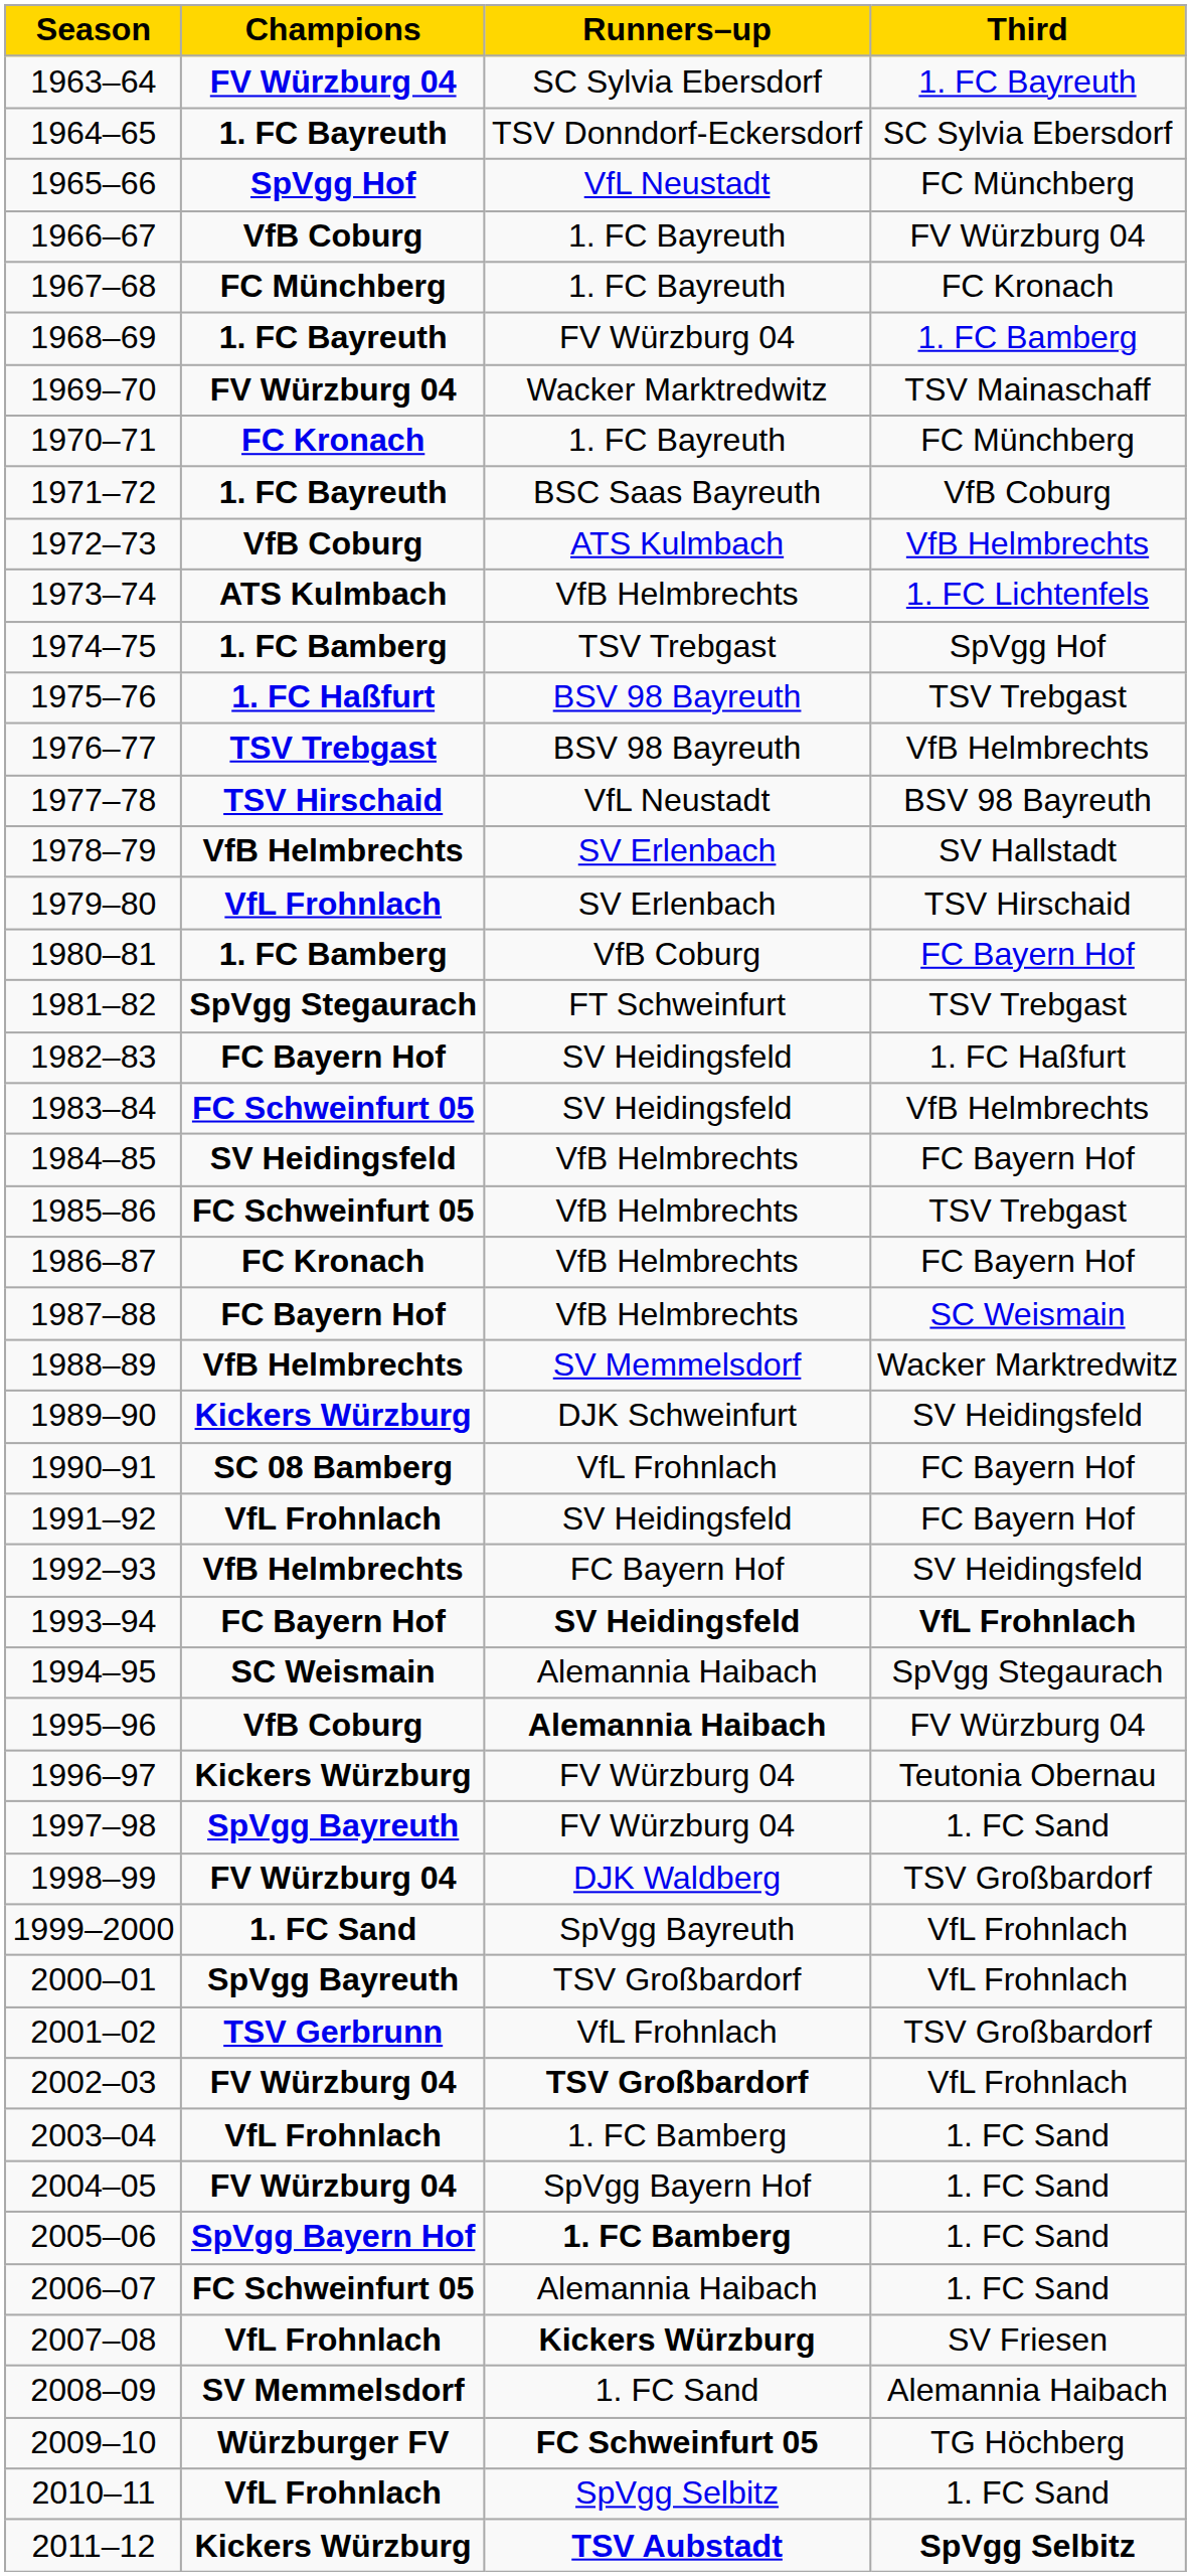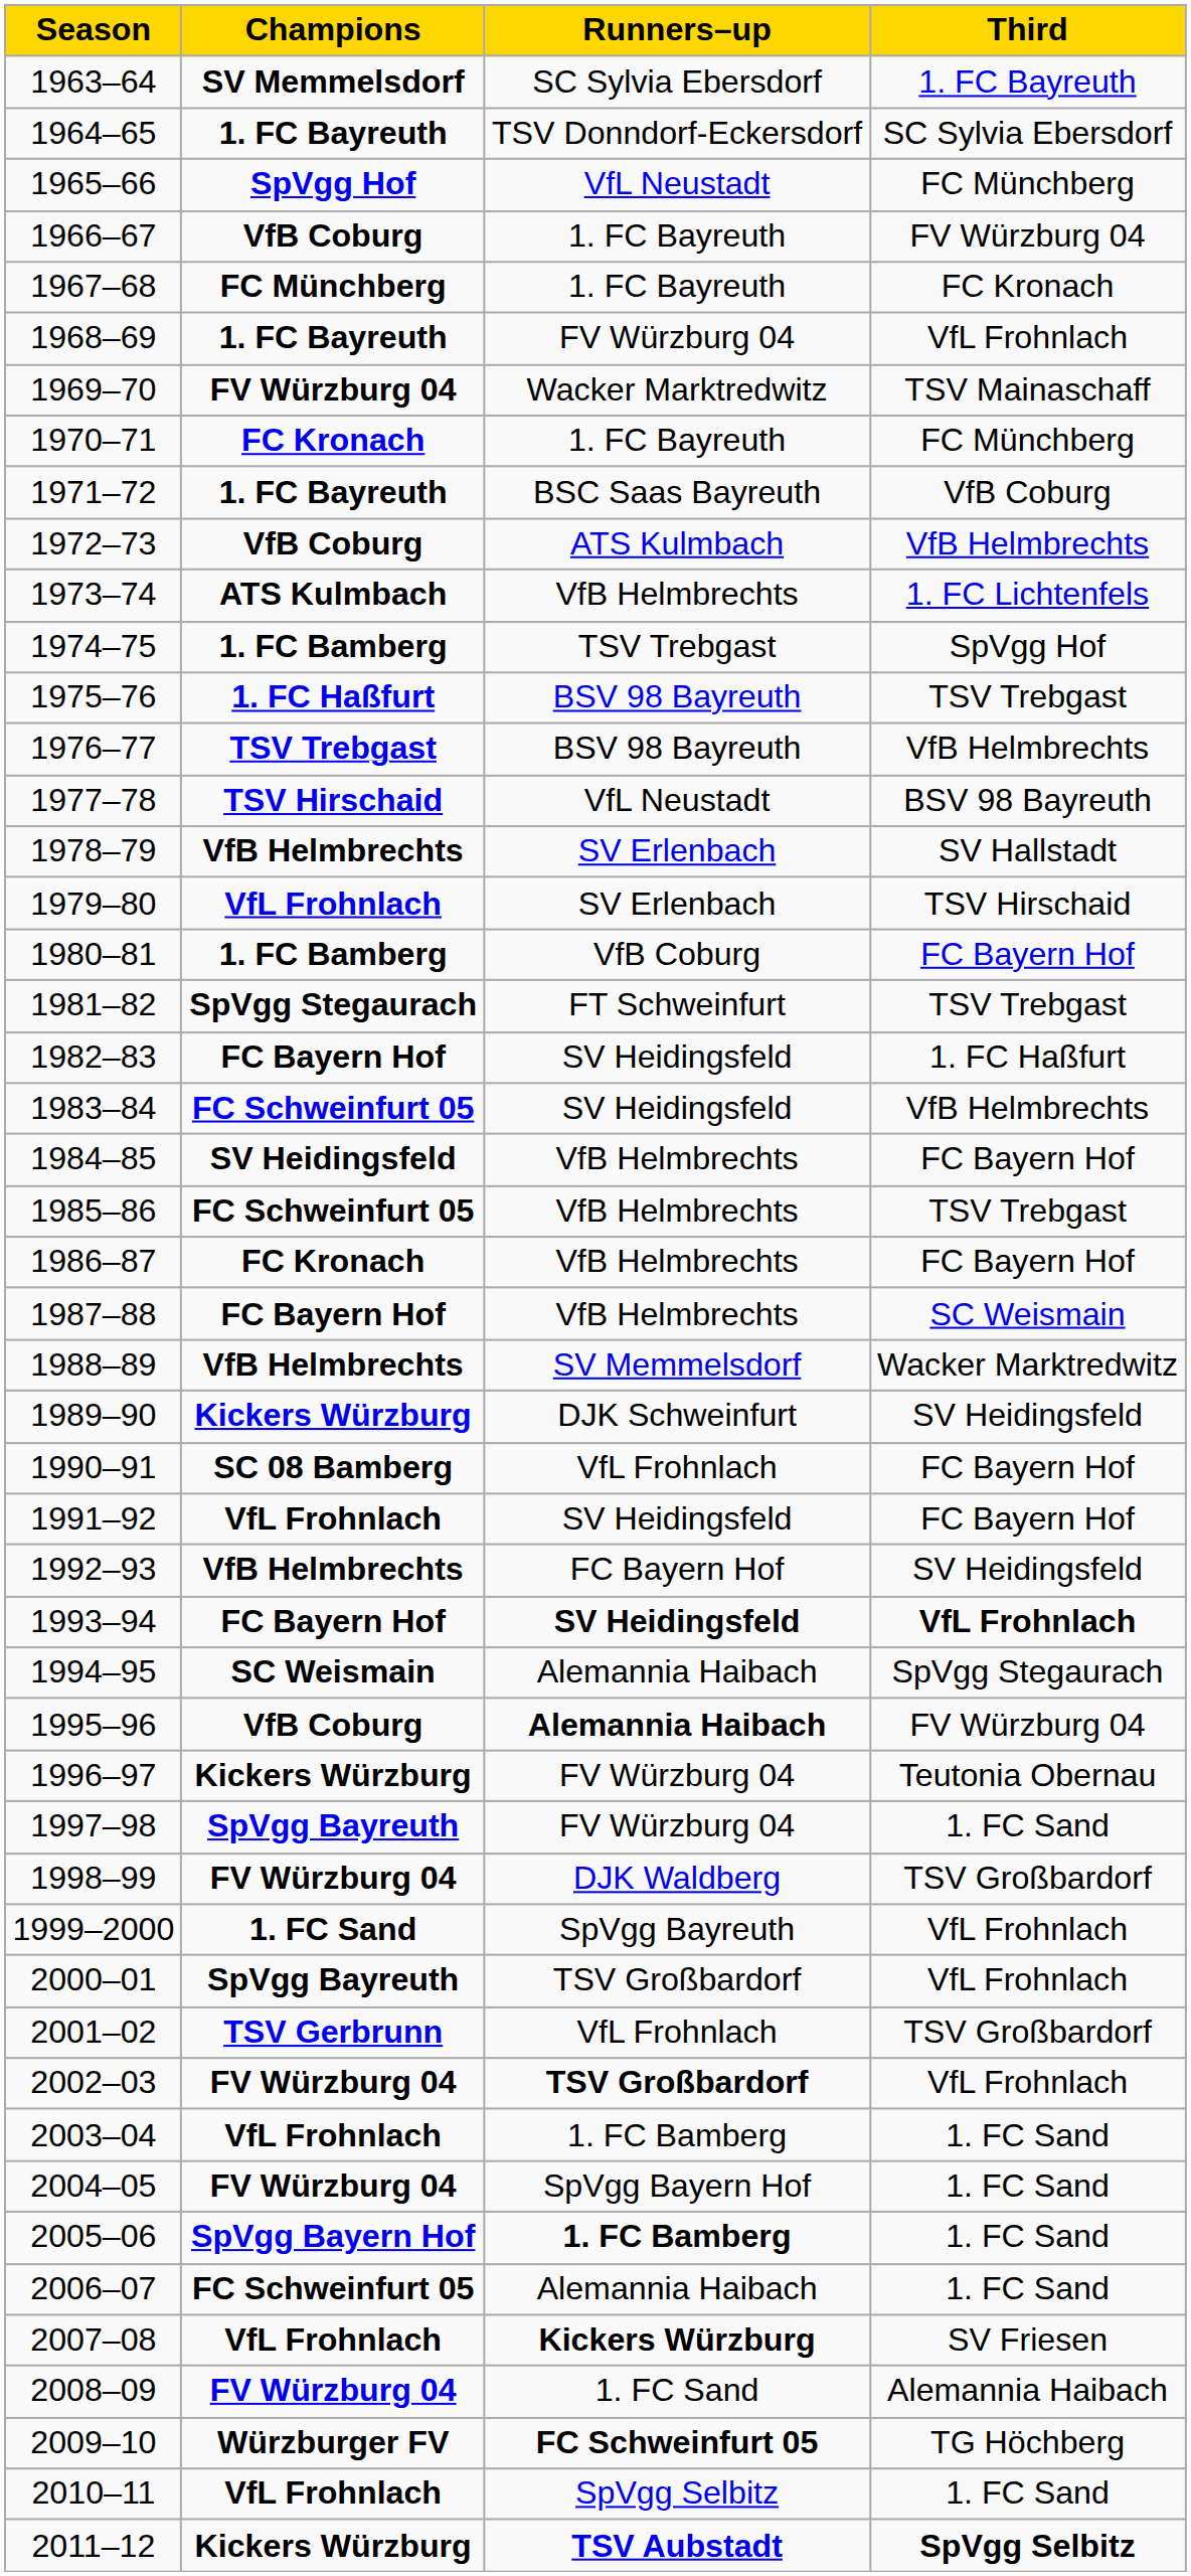1963–64 | Champions: FV Würzburg 04 -> SV Memmelsdorf
1968–69 | Third: 1. FC Bamberg -> VfL Frohnlach
2008–09 | Champions: SV Memmelsdorf -> FV Würzburg 04
